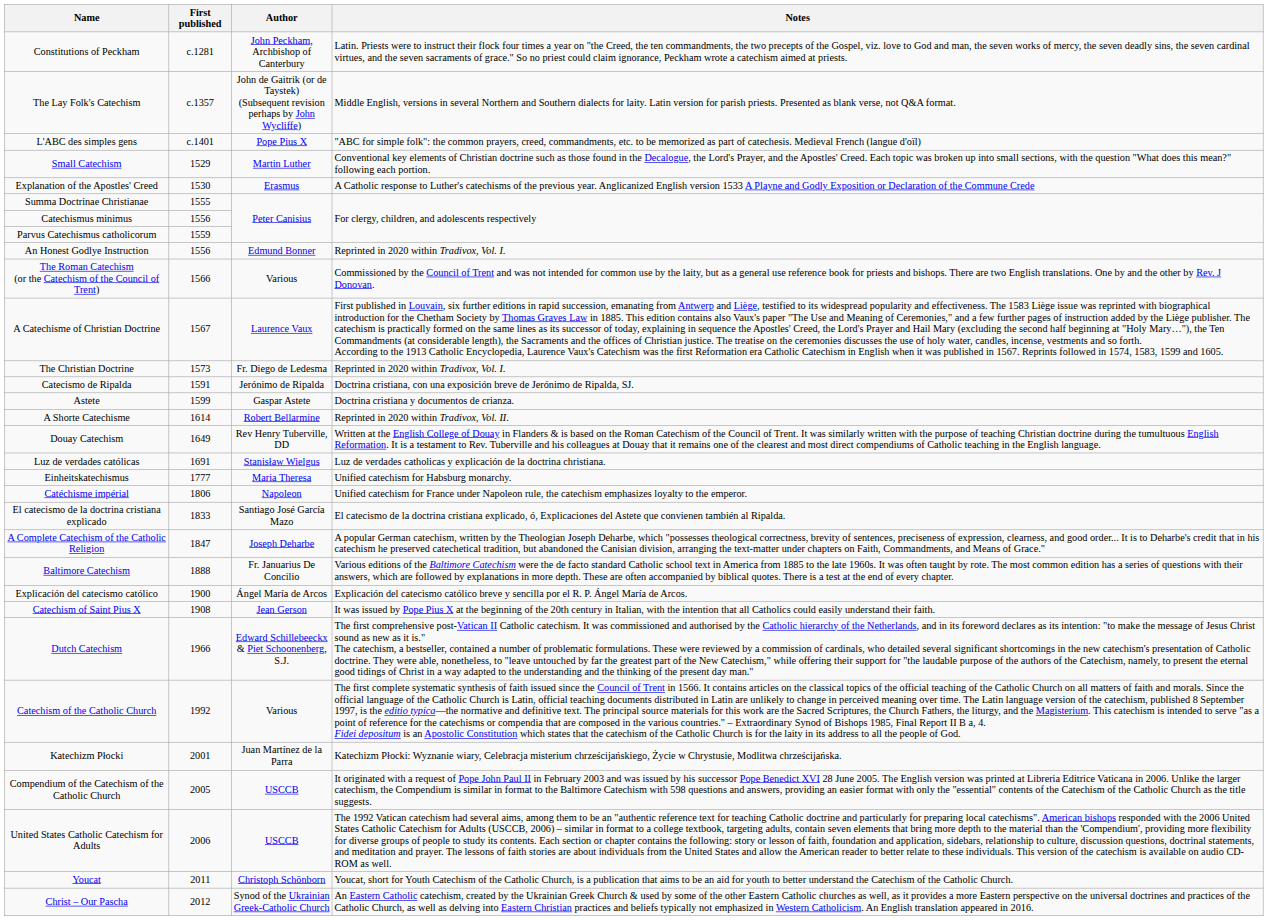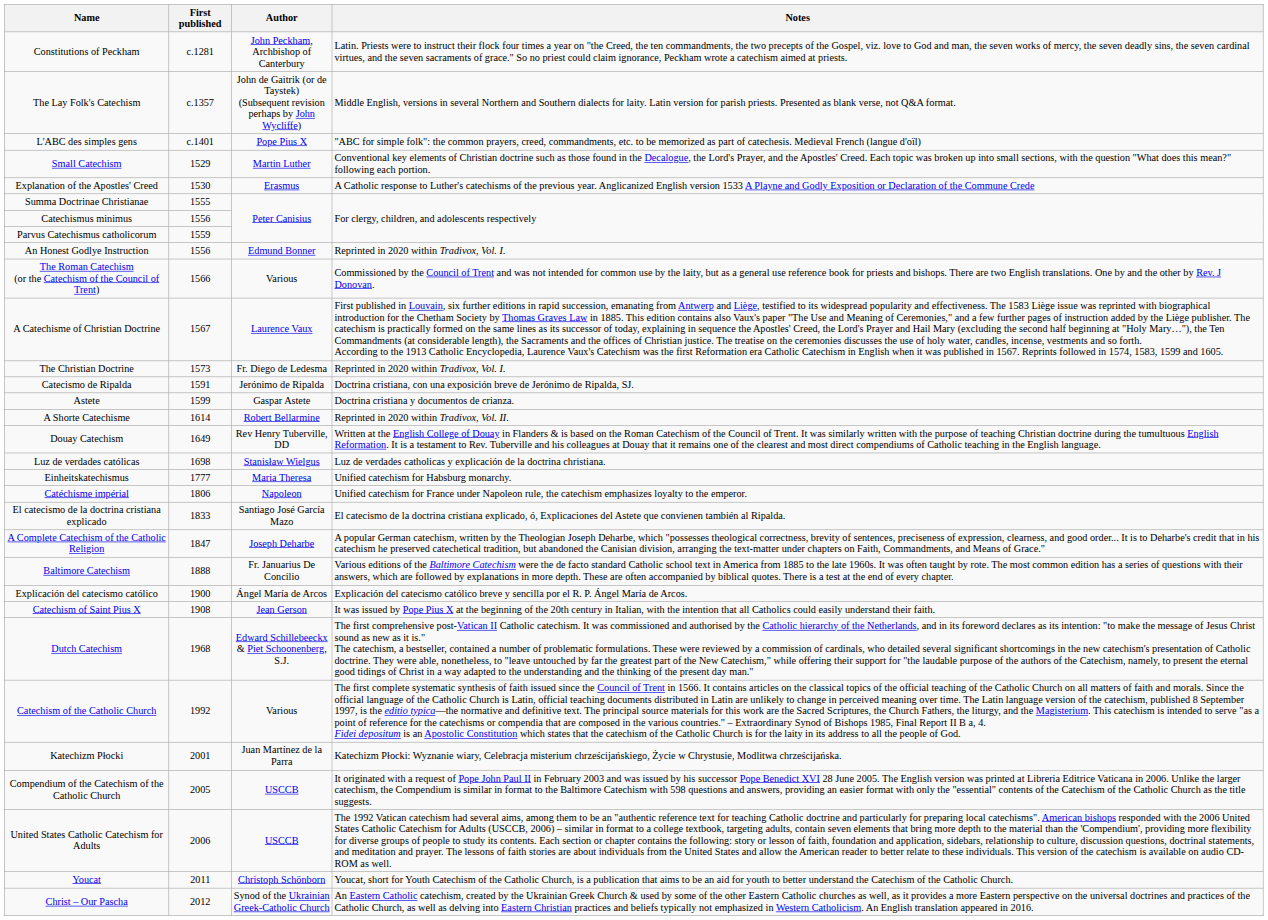Luz de verdades católicas | First published: 1691 -> 1698
Dutch Catechism | First published: 1966 -> 1968
